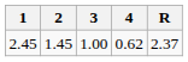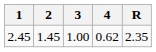2.45 | R: 2.37 -> 2.35
